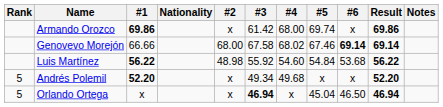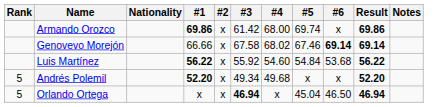columns swapped: Nationality <-> #1
Genovevo Morejón | #2: 68.00 -> x
Luis Martínez | #2: 48.98 -> x
